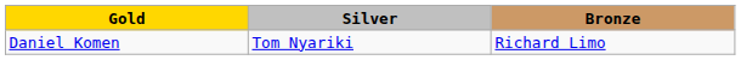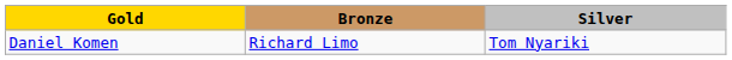columns swapped: Silver <-> Bronze
